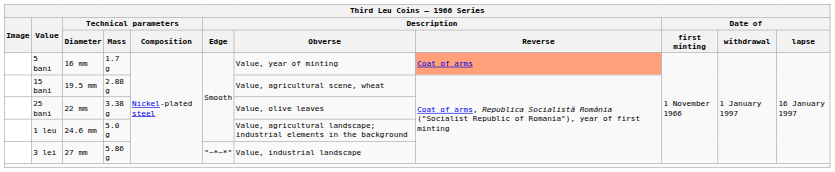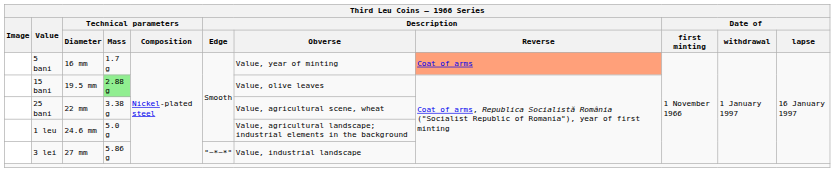15 bani | Technical parameters / Mass: no background -> lightgreen background
15 bani | Description / Obverse: Value, agricultural scene, wheat -> Value, olive leaves
25 bani | Description / Obverse: Value, olive leaves -> Value, agricultural scene, wheat
